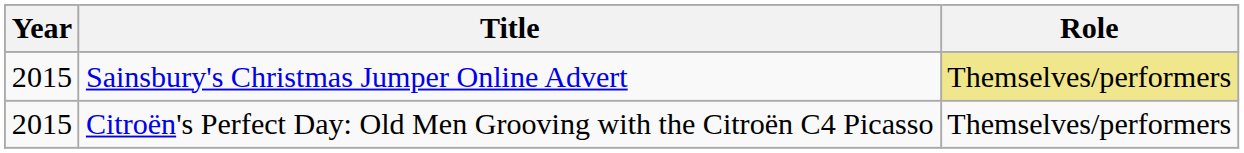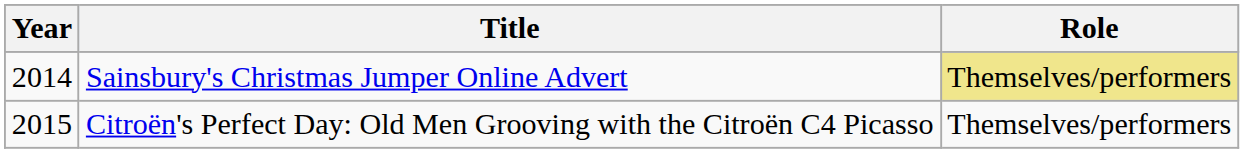Sainsbury's Christmas Jumper Online Advert | Year: 2015 -> 2014
